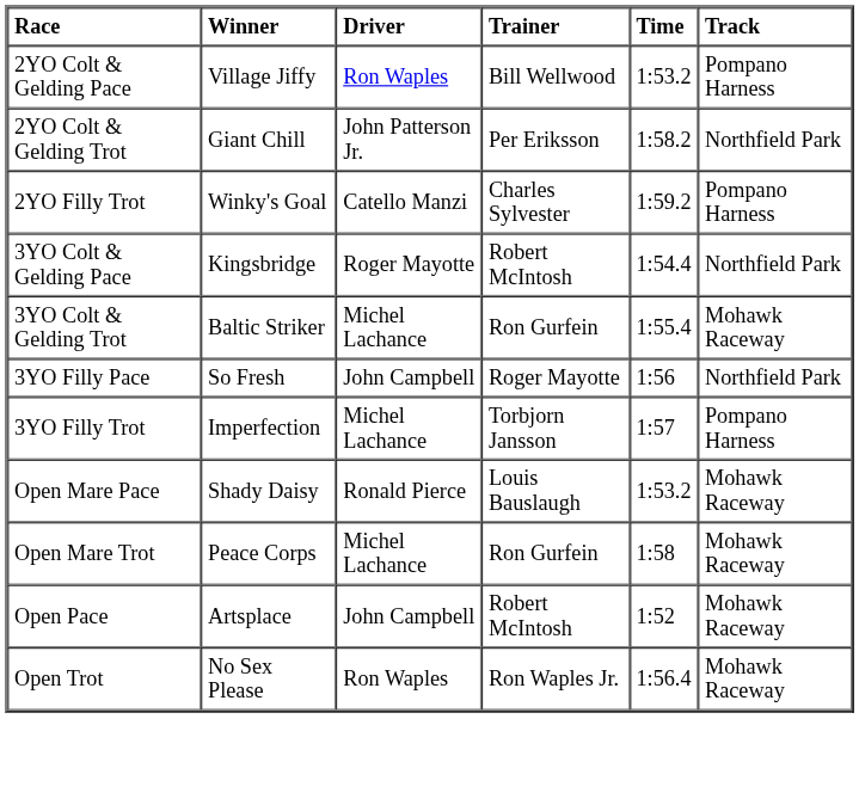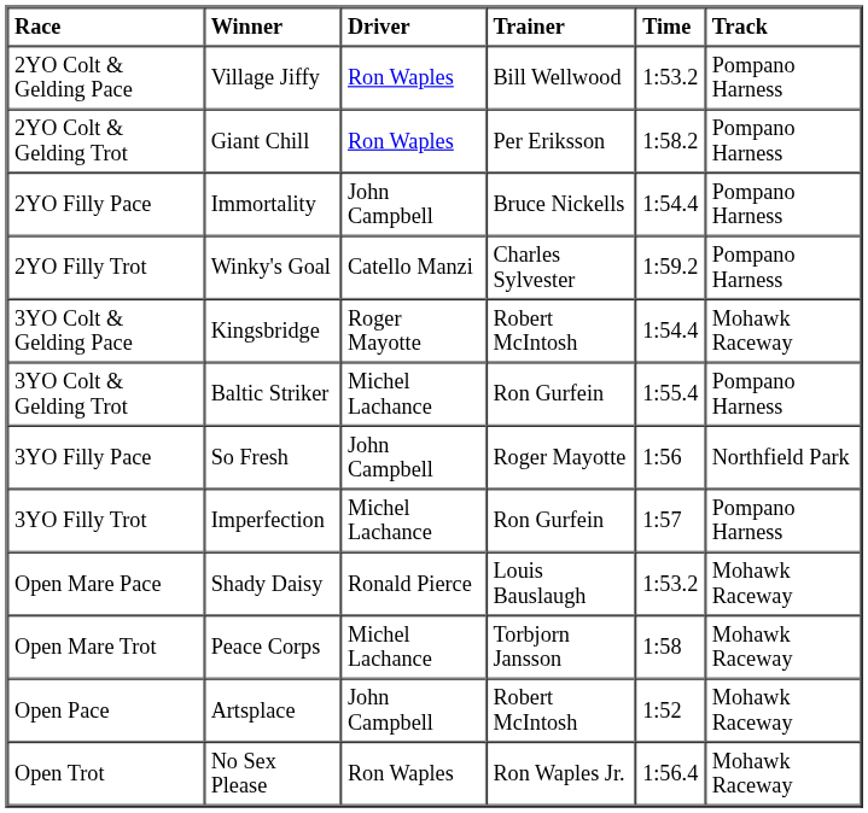2YO Colt & Gelding Trot | Driver: John Patterson Jr. -> Ron Waples
2YO Colt & Gelding Trot | Track: Northfield Park -> Pompano Harness
+ row: 2YO Filly Pace | Immortality | John Campbell | Bruce Nickells | 1:54.4 | Pompano Harness
3YO Colt & Gelding Pace | Track: Northfield Park -> Mohawk Raceway
3YO Colt & Gelding Trot | Track: Mohawk Raceway -> Pompano Harness
3YO Filly Trot | Trainer: Torbjorn Jansson -> Ron Gurfein
Open Mare Trot | Trainer: Ron Gurfein -> Torbjorn Jansson
